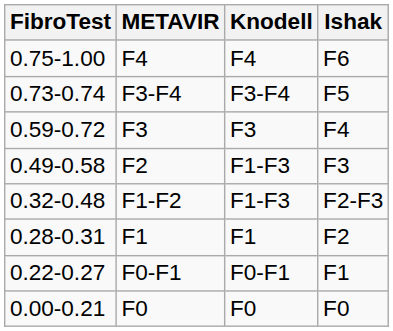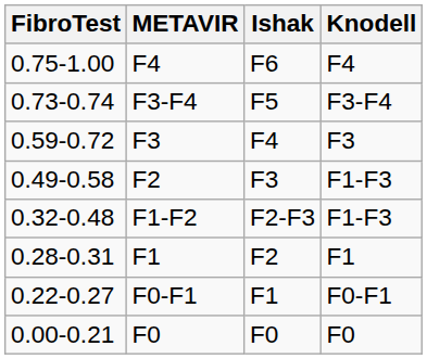columns swapped: Knodell <-> Ishak
